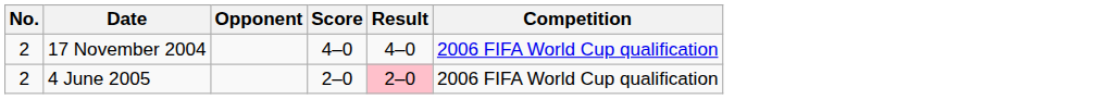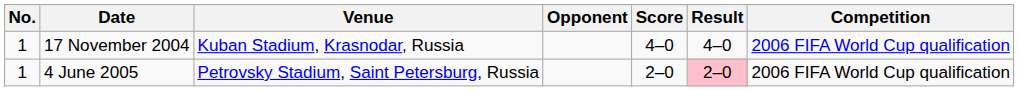+ column: Venue | Kuban Stadium, Krasnodar, Russia | Petrovsky Stadium, Saint Petersburg, Russia
17 November 2004 | No.: 2 -> 1
4 June 2005 | No.: 2 -> 1
